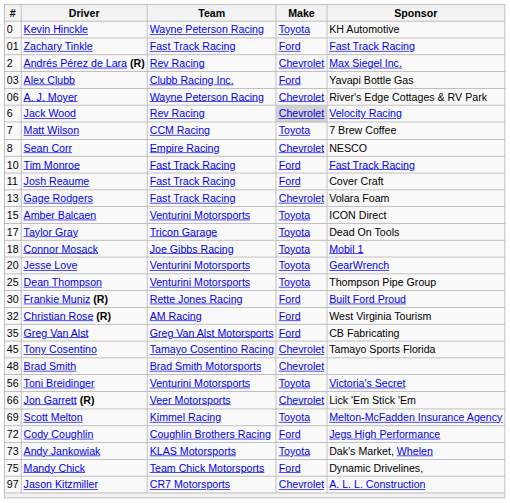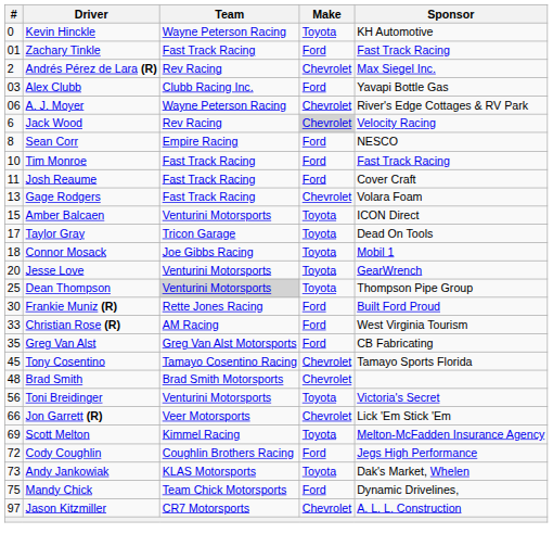- row: 7 | Matt Wilson | CCM Racing | Toyota | 7 Brew Coffee
Sean Corr | Make: Chevrolet -> Ford
Dean Thompson | Team: no background -> lightgrey background
Christian Rose (R) | #: 32 -> 33
